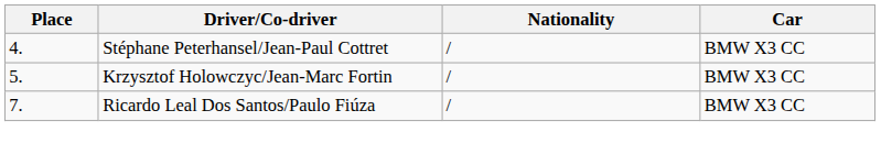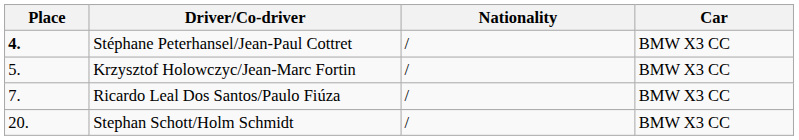Stéphane Peterhansel/Jean-Paul Cottret | Place: normal -> bold
+ row: 20. | Stephan Schott/Holm Schmidt | / | BMW X3 CC
